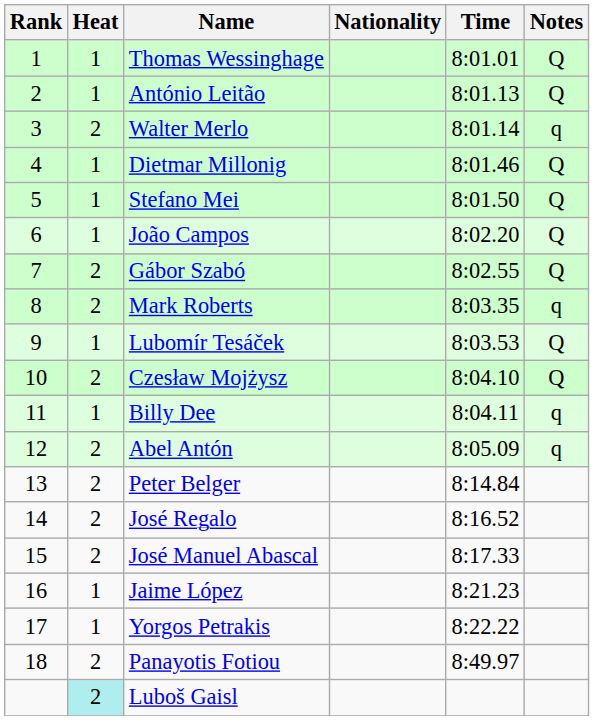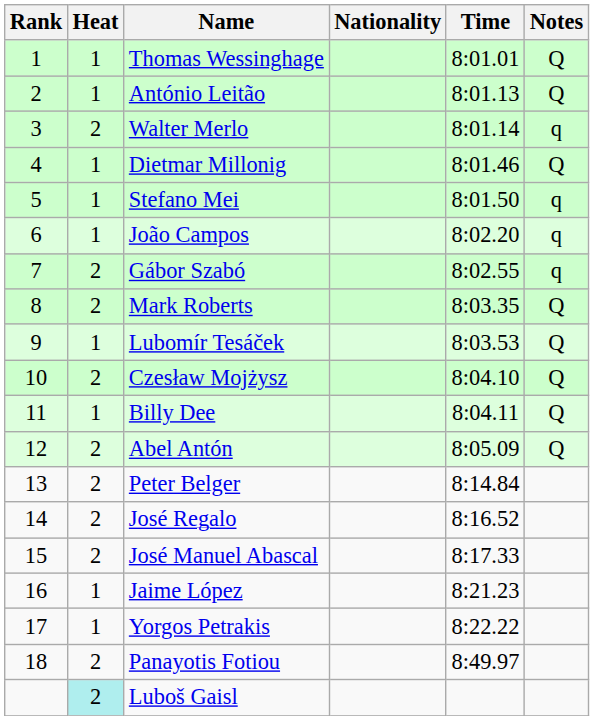Stefano Mei | Notes: Q -> q
João Campos | Notes: Q -> q
Gábor Szabó | Notes: Q -> q
Mark Roberts | Notes: q -> Q
Billy Dee | Notes: q -> Q
Abel Antón | Notes: q -> Q
